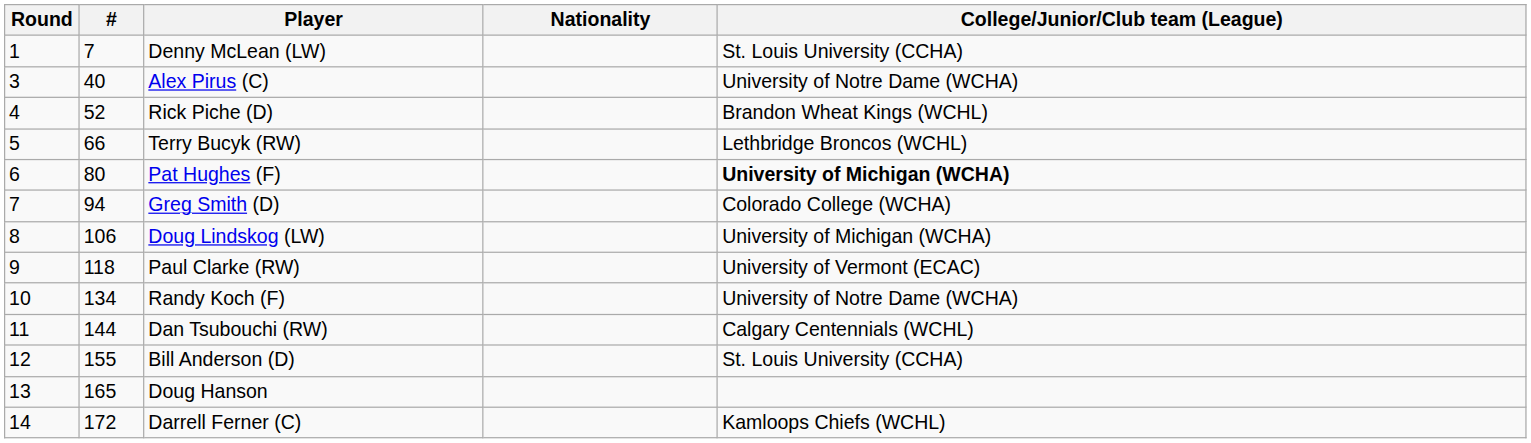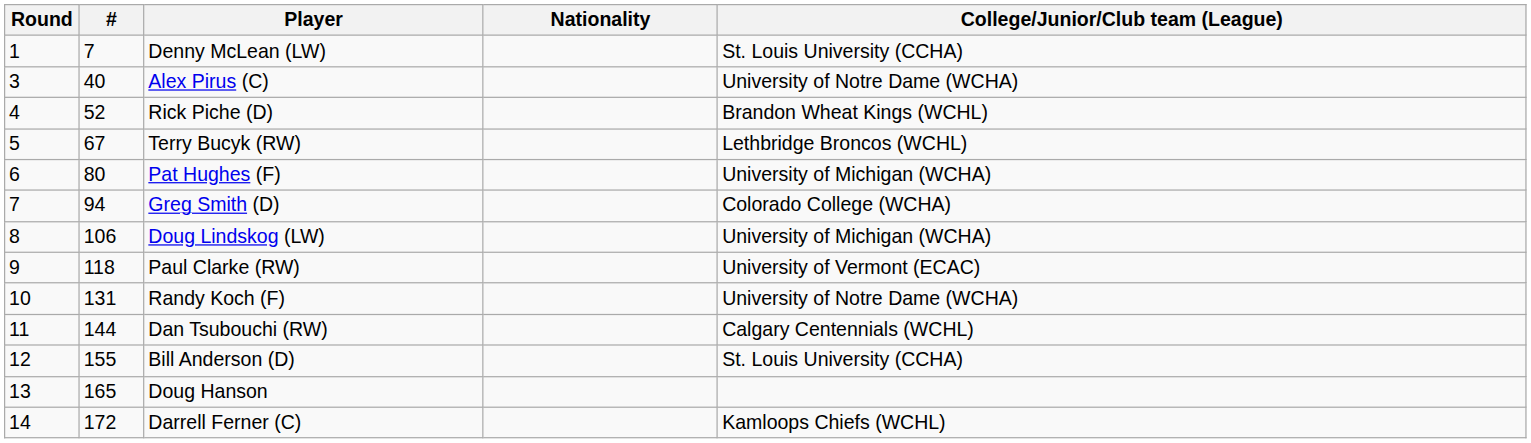Terry Bucyk (RW) | #: 66 -> 67
Pat Hughes (F) | College/Junior/Club team (League): bold -> normal
Randy Koch (F) | #: 134 -> 131
